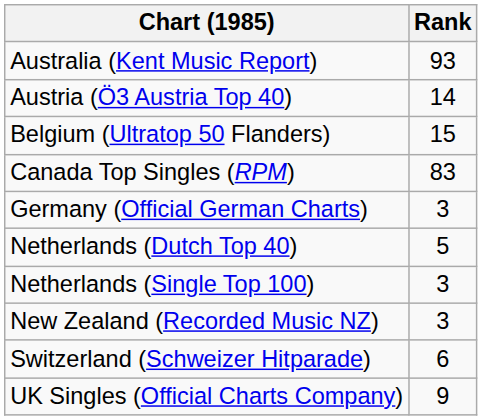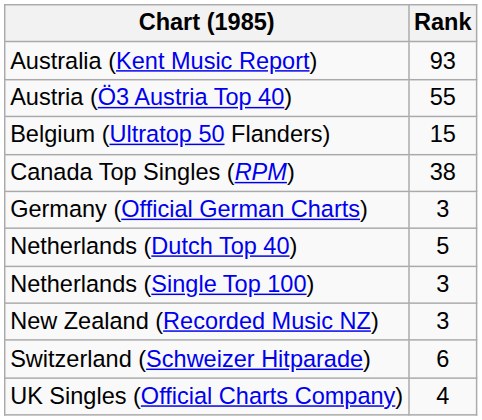Austria (Ö3 Austria Top 40) | Rank: 14 -> 55
Canada Top Singles (RPM) | Rank: 83 -> 38
UK Singles (Official Charts Company) | Rank: 9 -> 4
